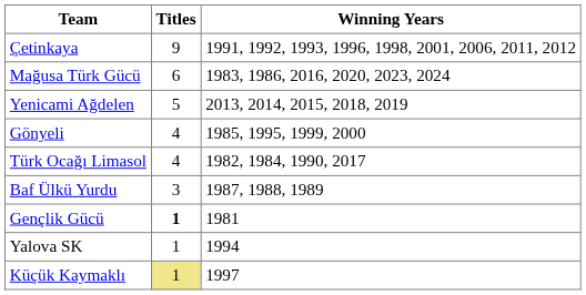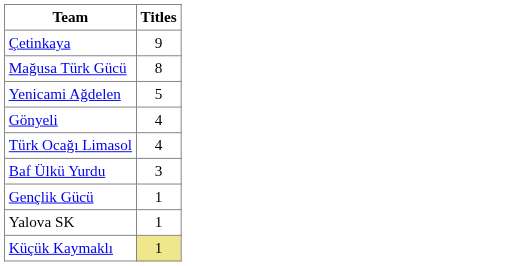- column: Winning Years | 1991, 1992, 1993, 1996, 1998, 2001, 2006, 2011, 2012 | 1983, 1986, 2016, 2020, 2023, 2024 | 2013, 2014, 2015, 2018, 2019 | 1985, 1995, 1999, 2000 | 1982, 1984, 1990, 2017 | 1987, 1988, 1989 | 1981 | 1994 | 1997
Mağusa Türk Gücü | Titles: 6 -> 8
Gençlik Gücü | Titles: bold -> normal
